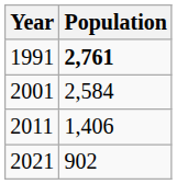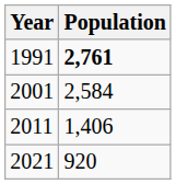2021 | Population: 902 -> 920
